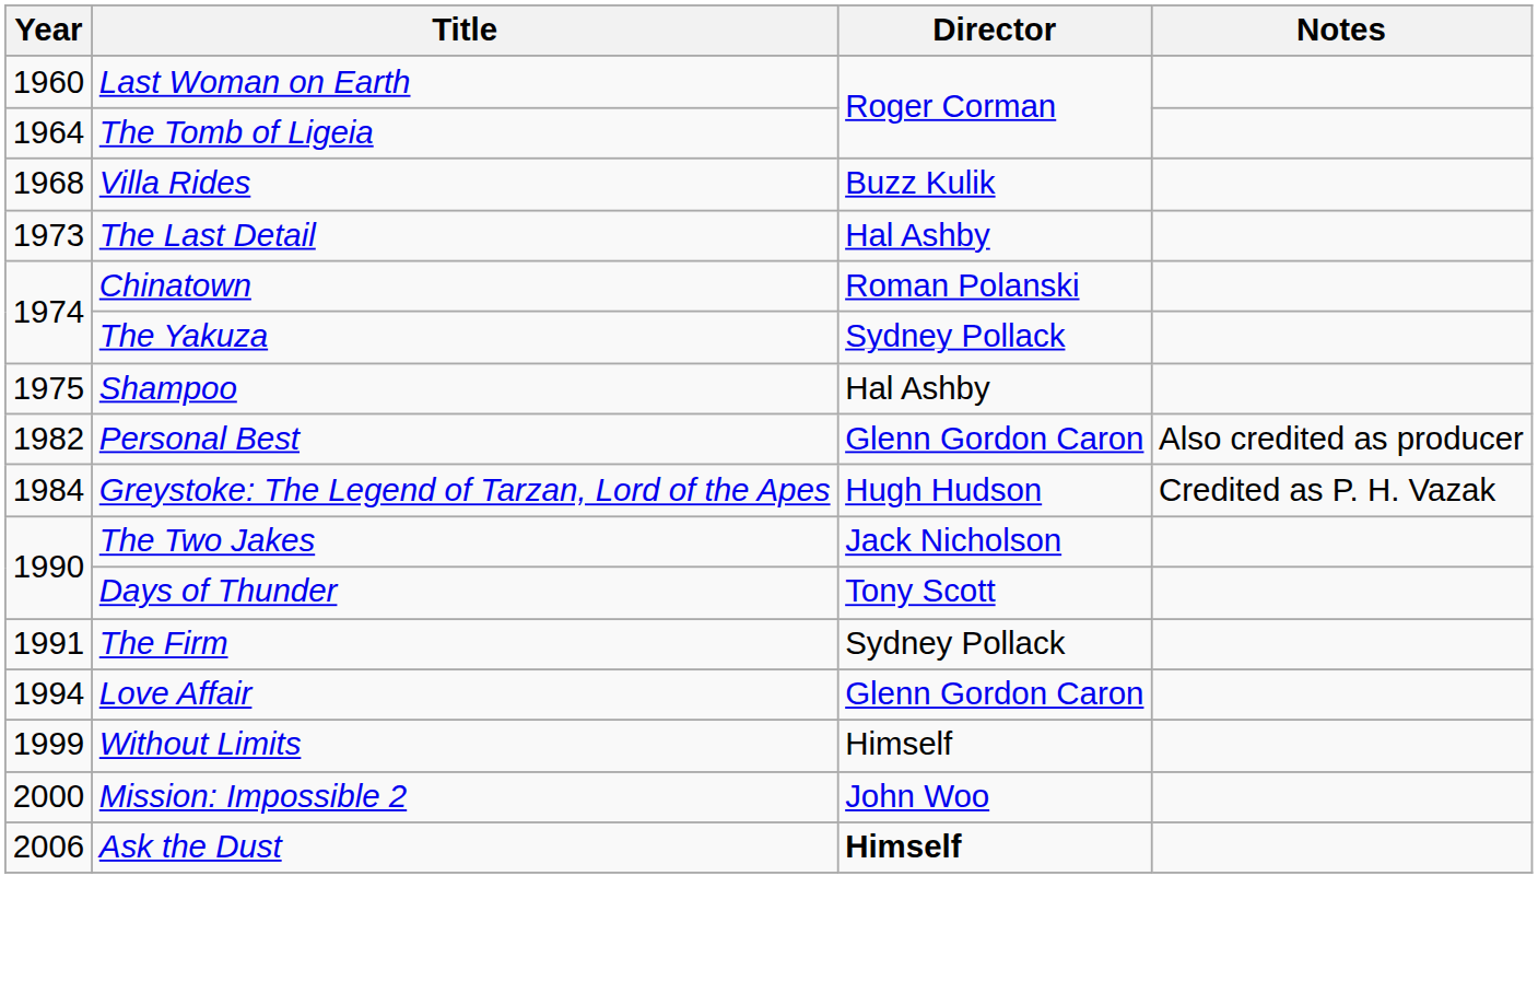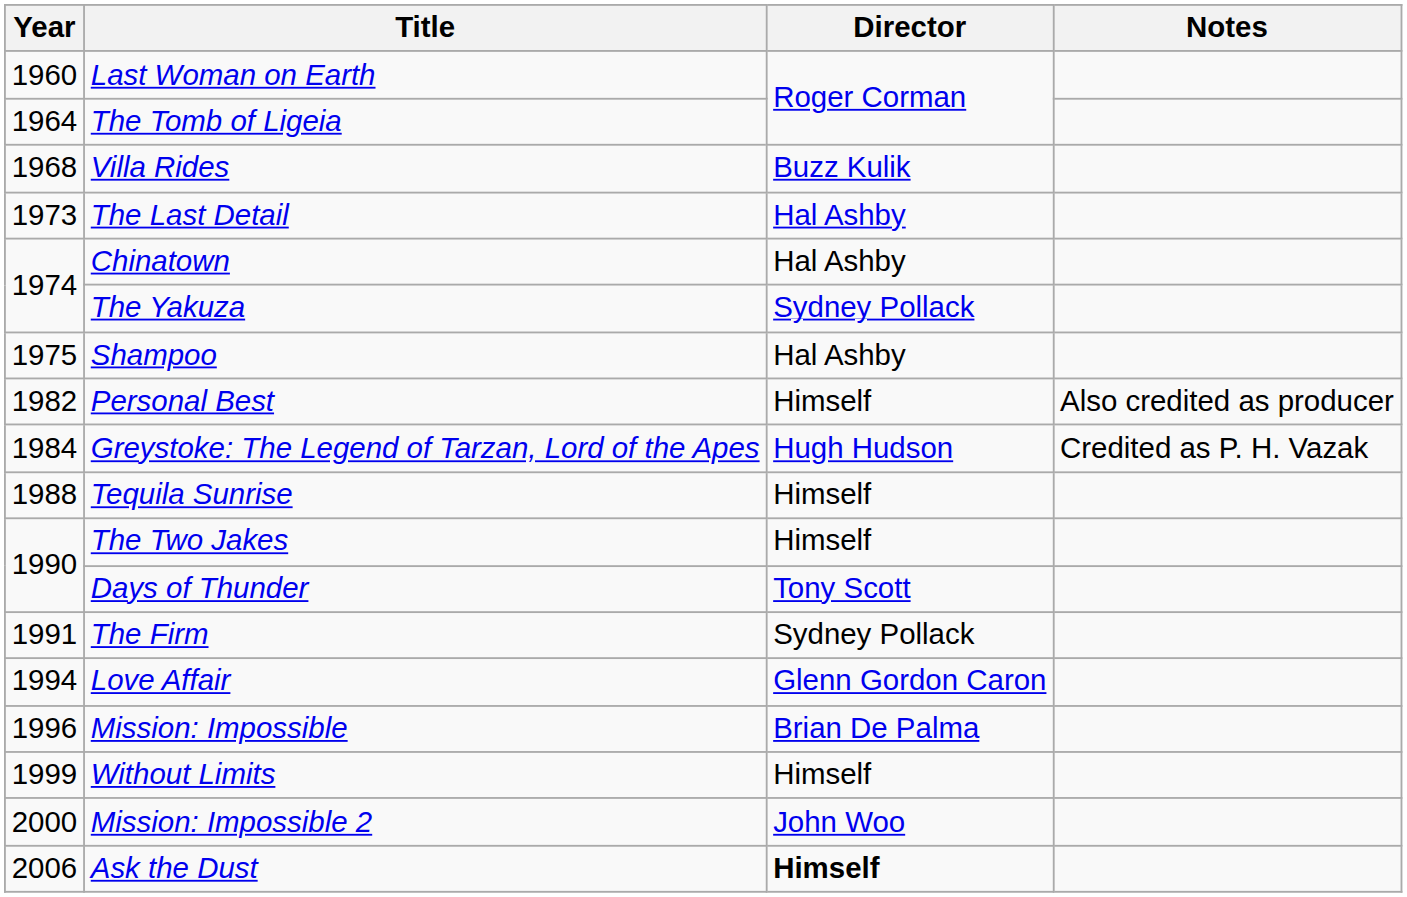Chinatown | Director: Roman Polanski -> Hal Ashby
Personal Best | Director: Glenn Gordon Caron -> Himself
+ row: 1988 | Tequila Sunrise | Himself
The Two Jakes | Director: Jack Nicholson -> Himself
+ row: 1996 | Mission: Impossible | Brian De Palma
